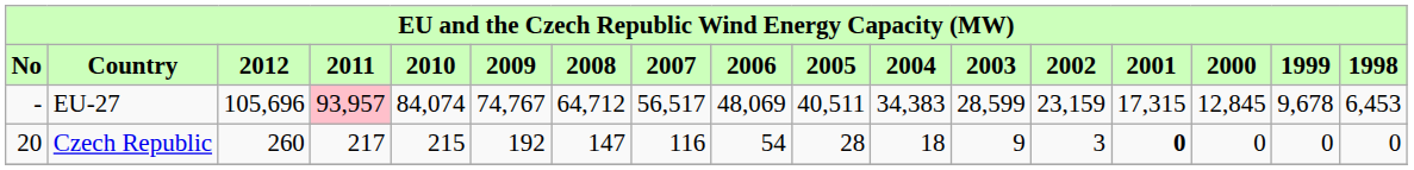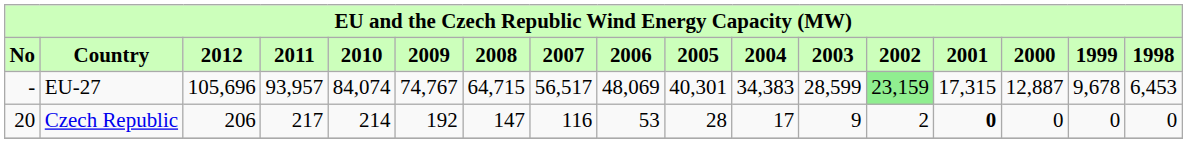EU-27 | 2011: pink background -> no background
EU-27 | 2008: 64,712 -> 64,715
EU-27 | 2005: 40,511 -> 40,301
EU-27 | 2002: no background -> lightgreen background
EU-27 | 2000: 12,845 -> 12,887
Czech Republic | 2012: 260 -> 206
Czech Republic | 2010: 215 -> 214
Czech Republic | 2006: 54 -> 53
Czech Republic | 2004: 18 -> 17
Czech Republic | 2002: 3 -> 2
